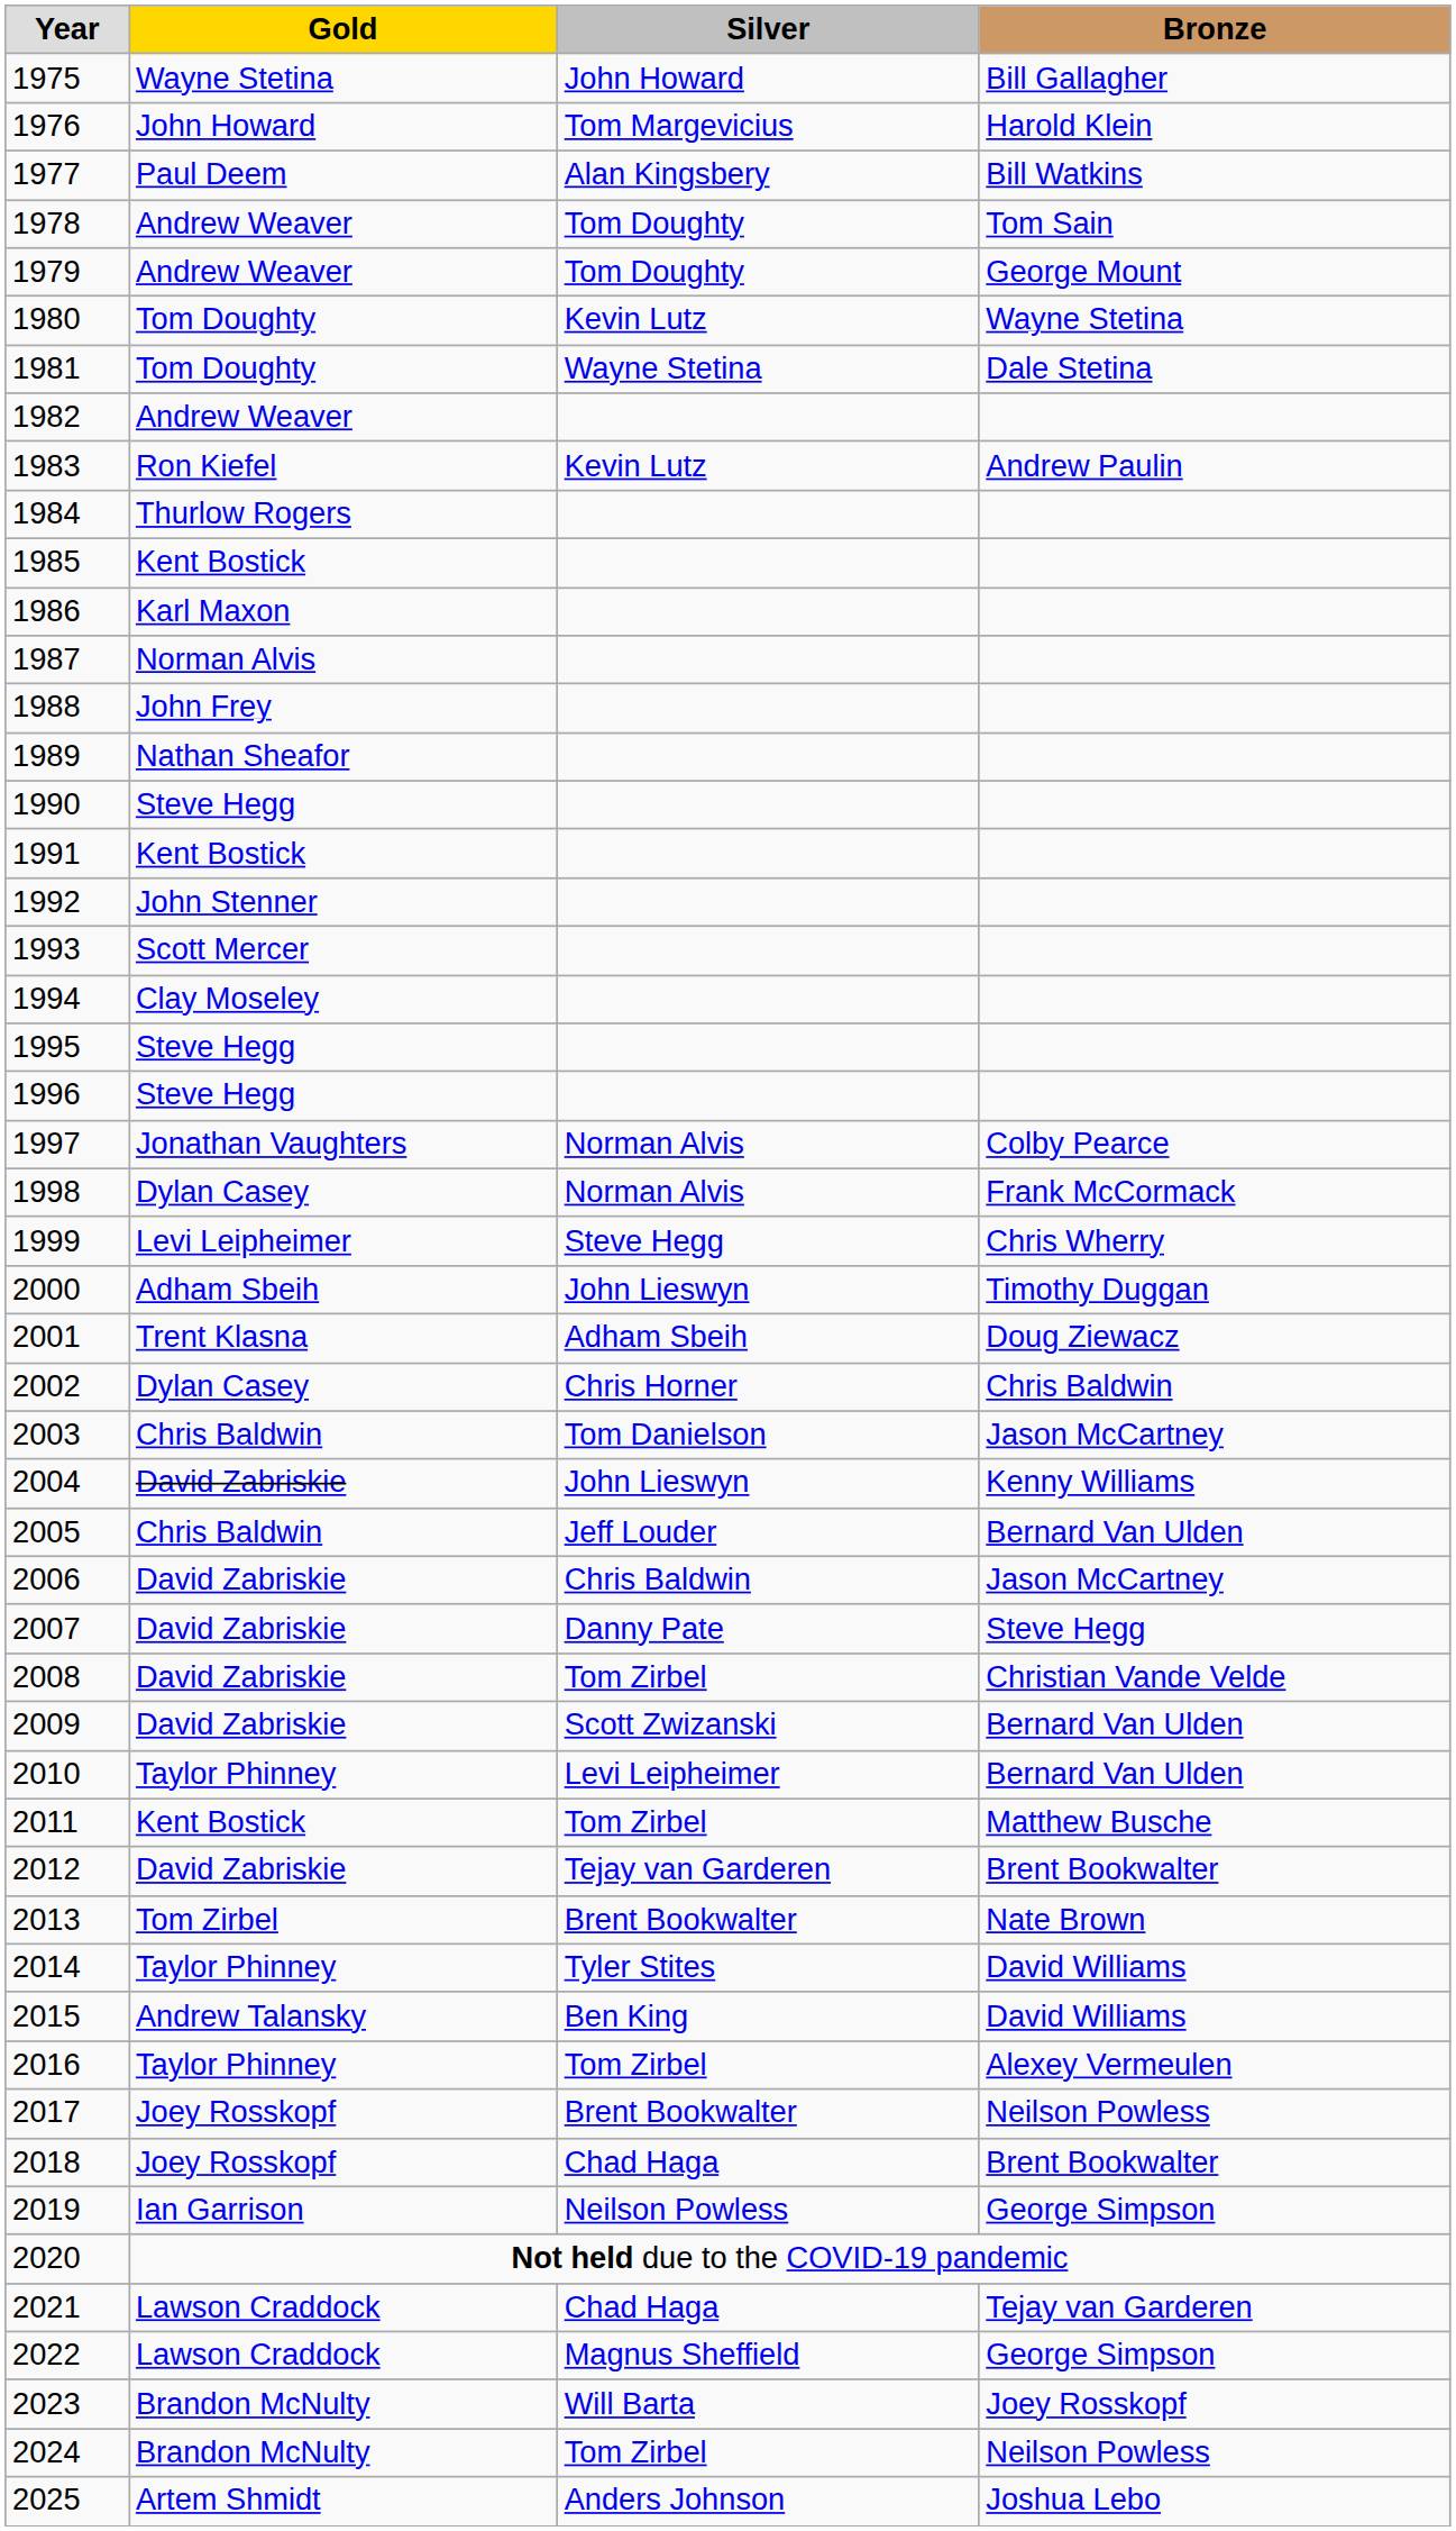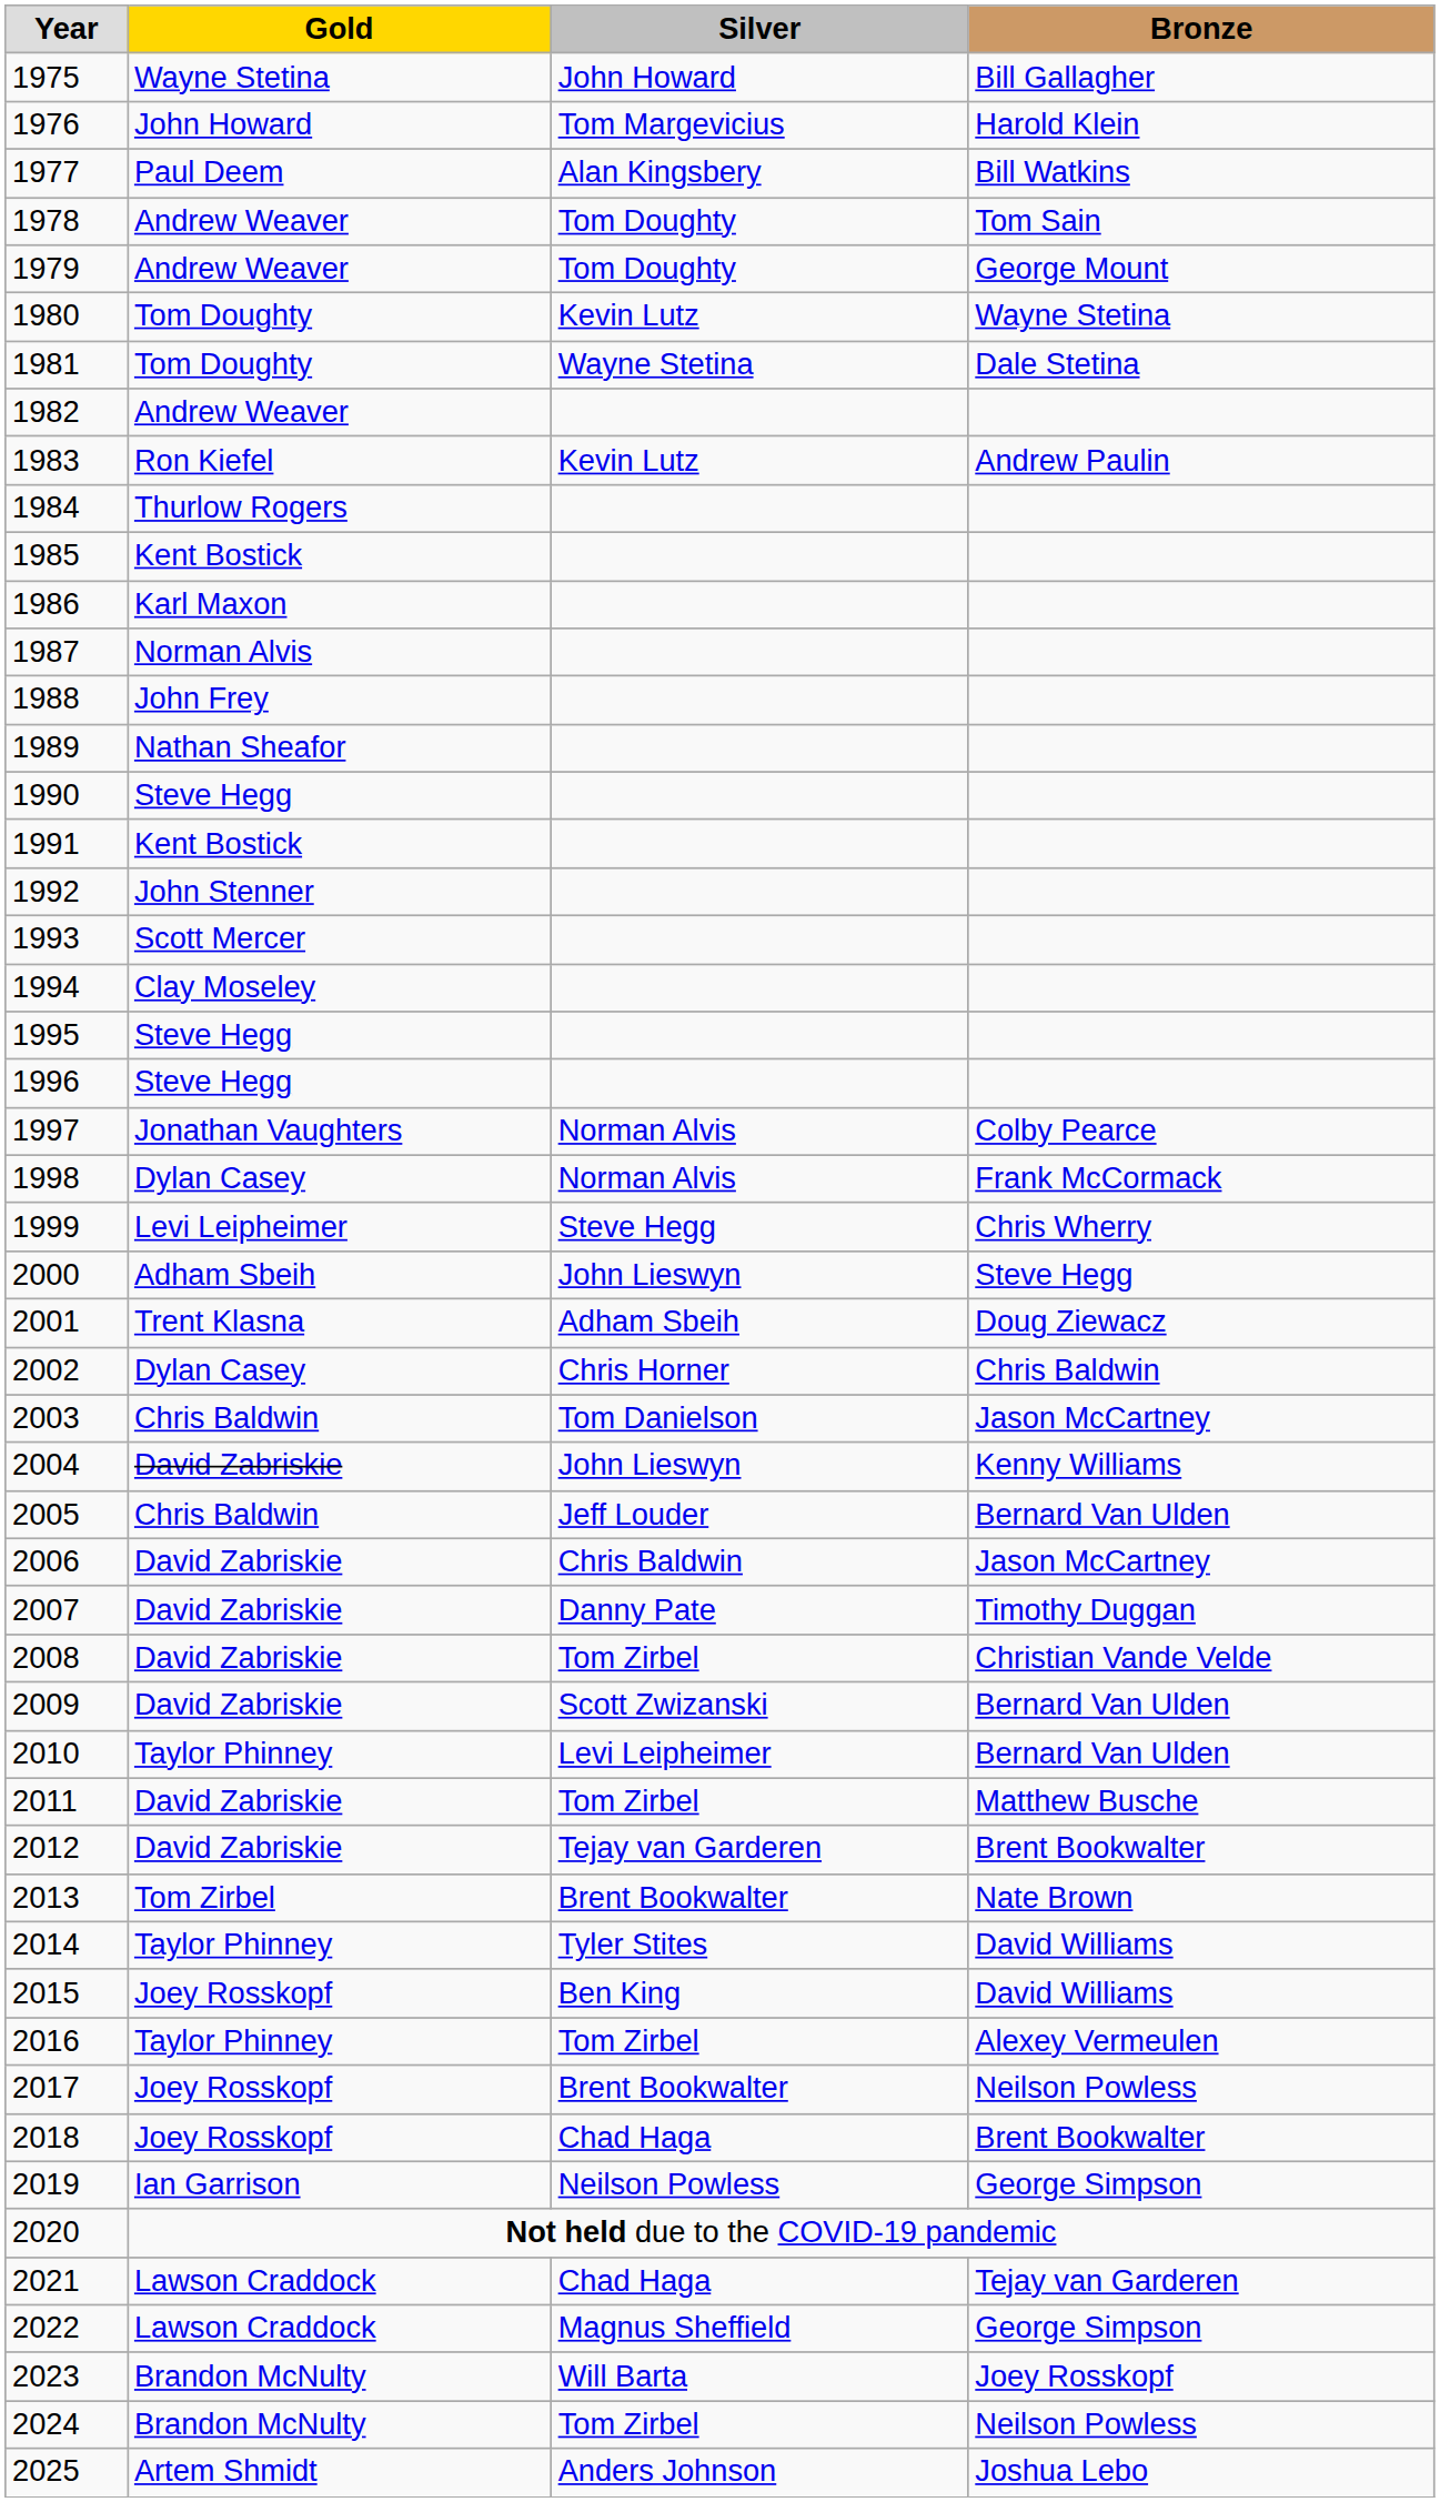2000 | Bronze: Timothy Duggan -> Steve Hegg
2007 | Bronze: Steve Hegg -> Timothy Duggan
2011 | Gold: Kent Bostick -> David Zabriskie
2015 | Gold: Andrew Talansky -> Joey Rosskopf
